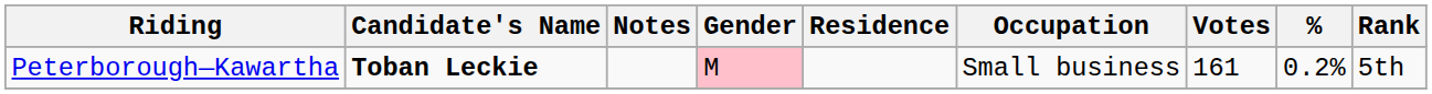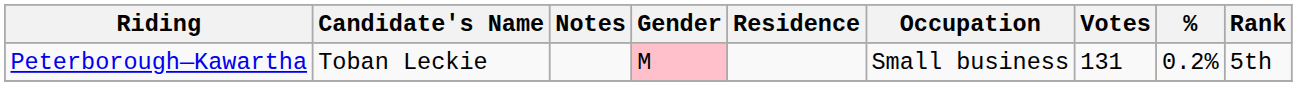Peterborough—Kawartha | Candidate's Name: bold -> normal
Peterborough—Kawartha | Votes: 161 -> 131
